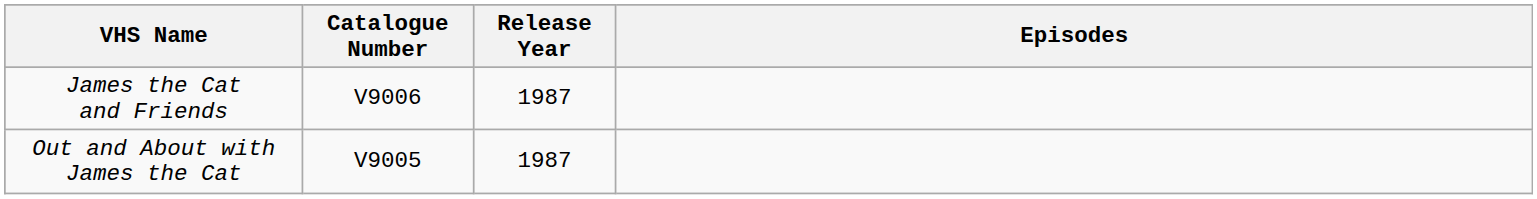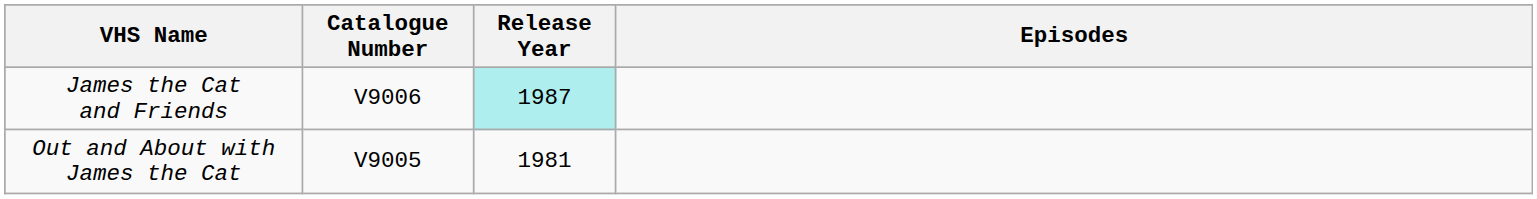James the Cat and Friends | Release Year: no background -> paleturquoise background
Out and About with James the Cat | Release Year: 1987 -> 1981
